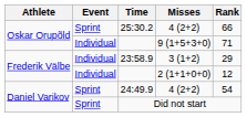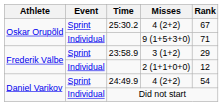25:30.2 | Rank: 66 -> 67
23:58.9 | Event: Individual -> Sprint
Did not start | Event: Sprint -> Individual
